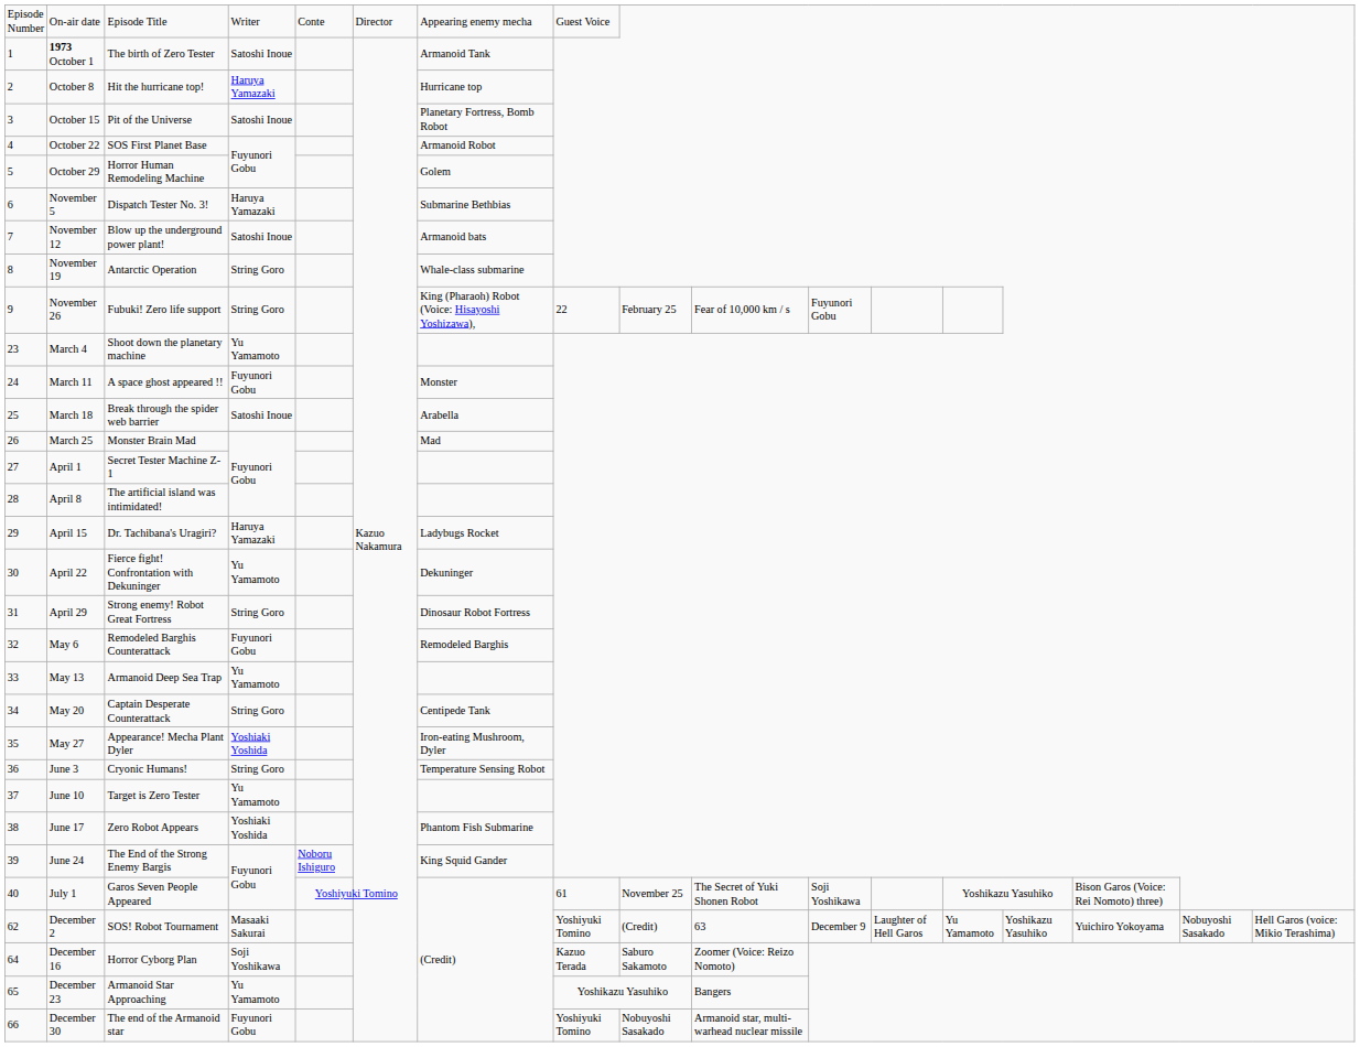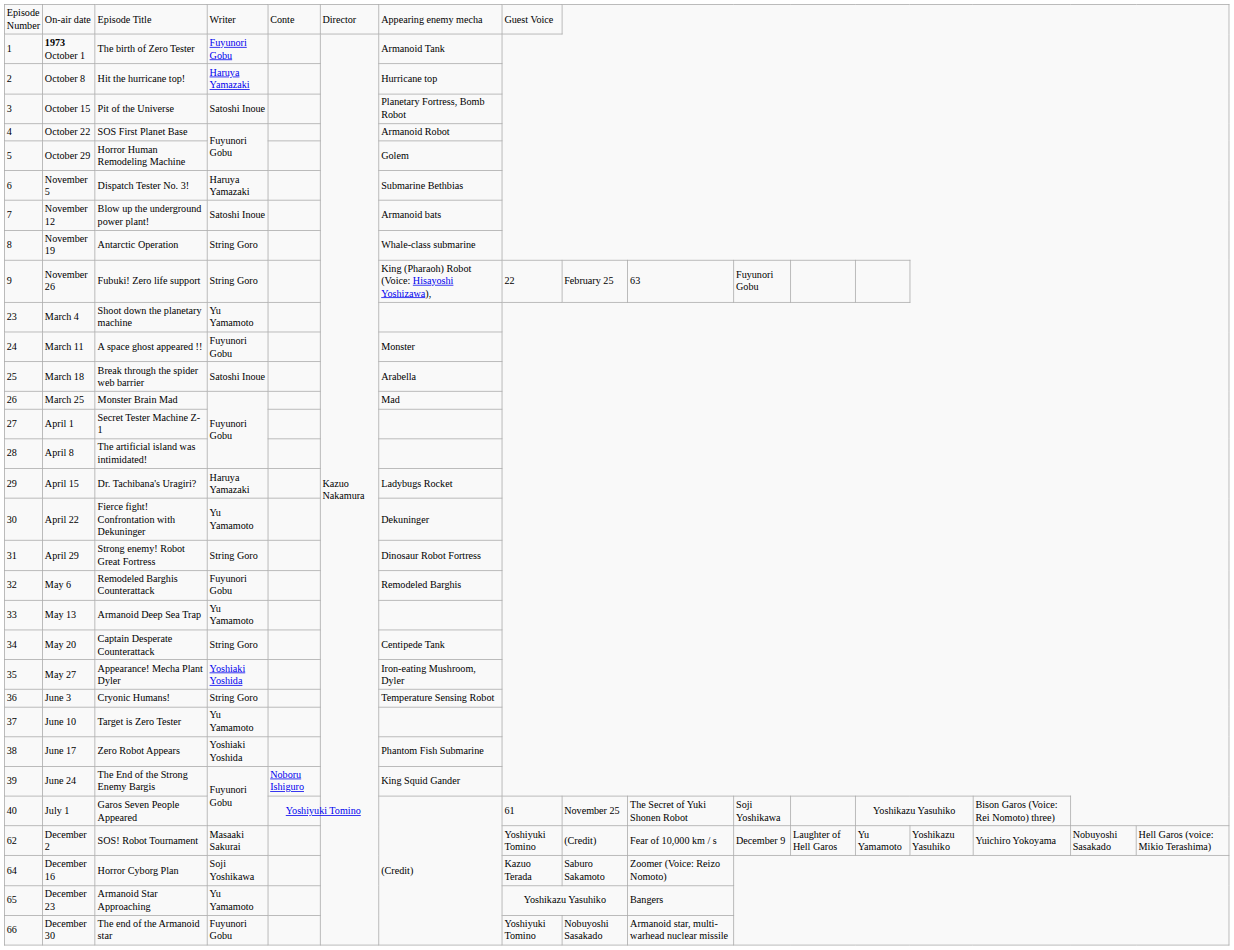1973 October 1 | column 4: Satoshi Inoue -> Fuyunori Gobu
November 26 | column 10: Fear of 10,000 km / s -> 63
December 2 | column 10: 63 -> Fear of 10,000 km / s
